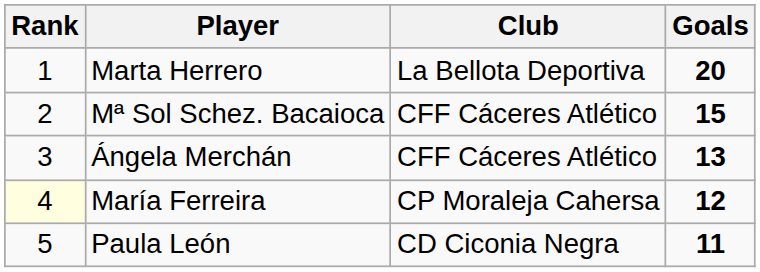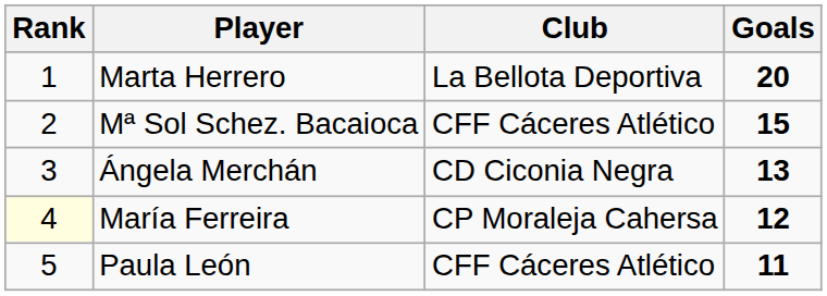Ángela Merchán | Club: CFF Cáceres Atlético -> CD Ciconia Negra
Paula León | Club: CD Ciconia Negra -> CFF Cáceres Atlético
